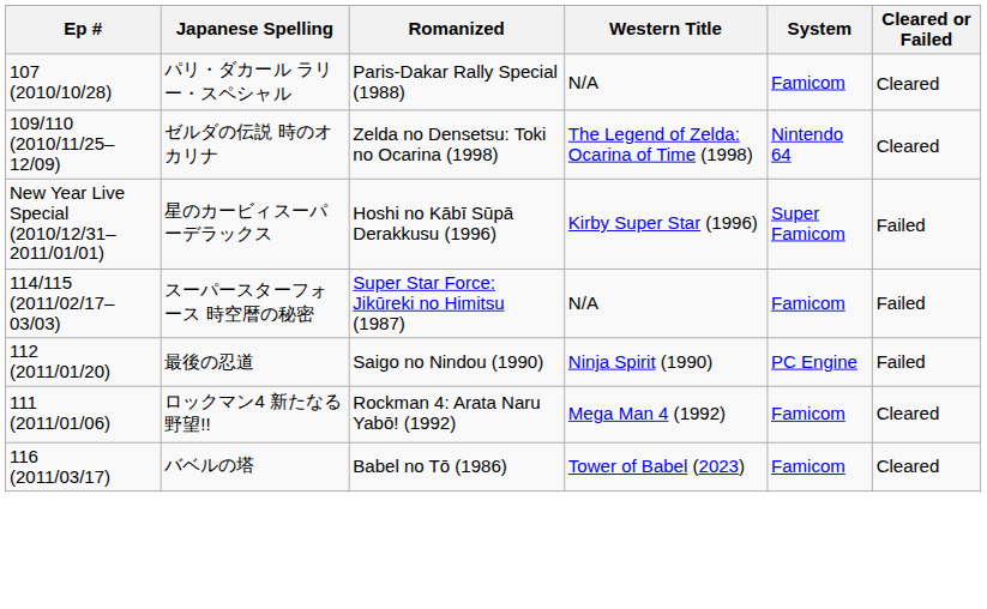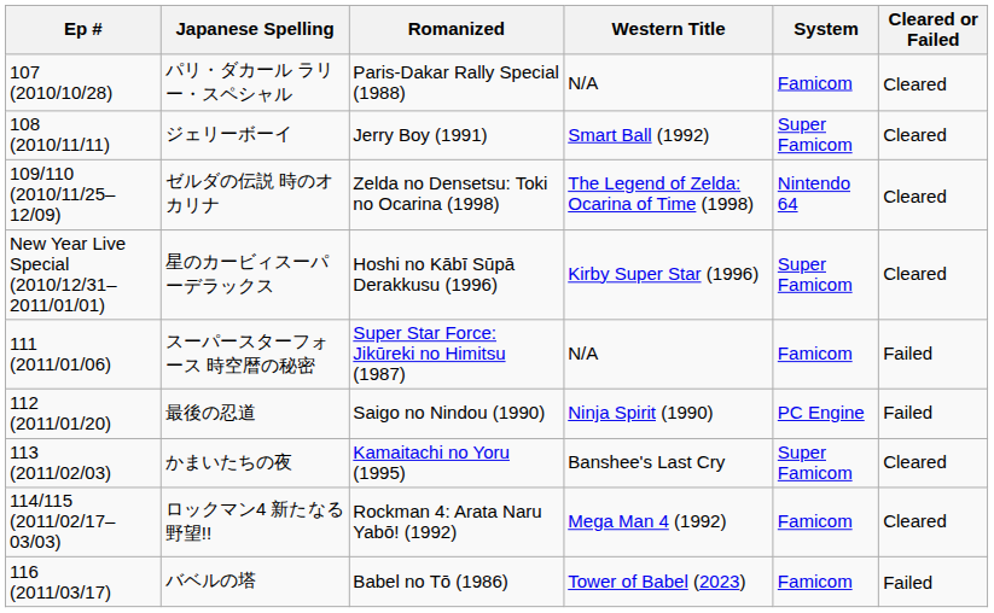+ row: 108 (2010/11/11) | ジェリーボーイ | Jerry Boy (1991) | Smart Ball (1992) | Super Famicom | Cleared
星のカービィスーパーデラックス | Cleared or Failed: Failed -> Cleared
スーパースターフォース 時空暦の秘密 | Ep #: 114/115 (2011/02/17–03/03) -> 111 (2011/01/06)
+ row: 113 (2011/02/03) | かまいたちの夜 | Kamaitachi no Yoru (1995) | Banshee's Last Cry | Super Famicom | Cleared
ロックマン4 新たなる野望!! | Ep #: 111 (2011/01/06) -> 114/115 (2011/02/17–03/03)
バベルの塔 | Cleared or Failed: Cleared -> Failed
